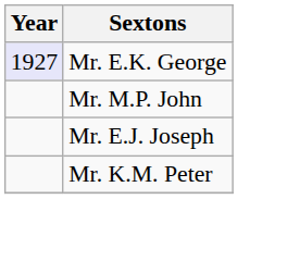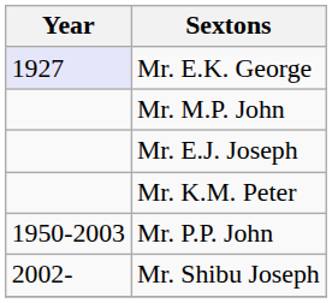+ row: 1950-2003 | Mr. P.P. John
+ row: 2002- | Mr. Shibu Joseph
